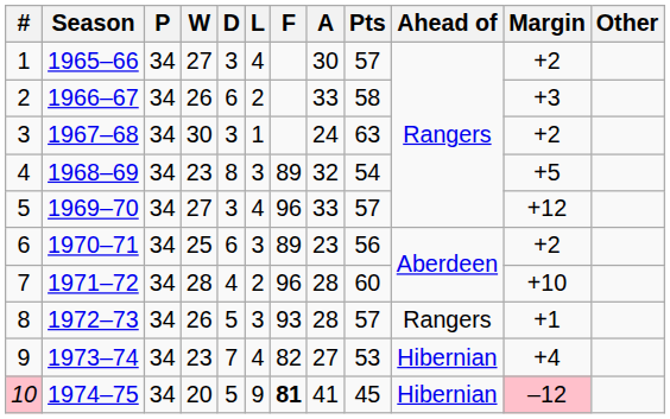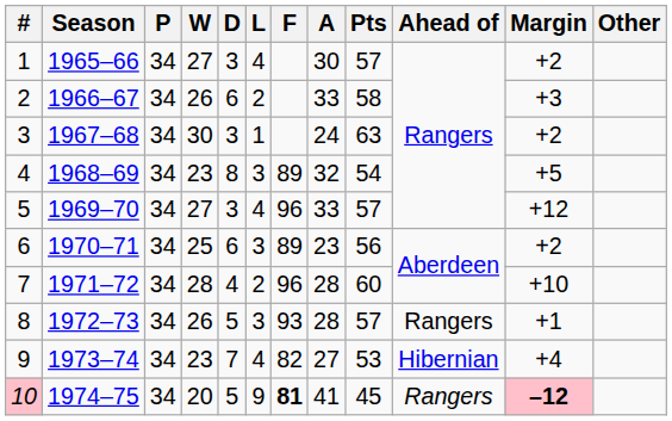10 | Ahead of: Hibernian -> Rangers
10 | Margin: normal -> bold
